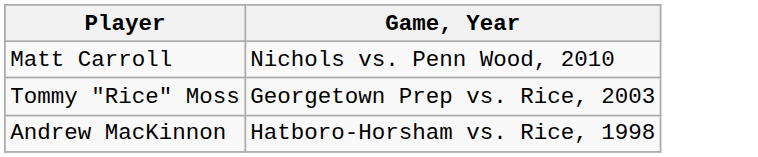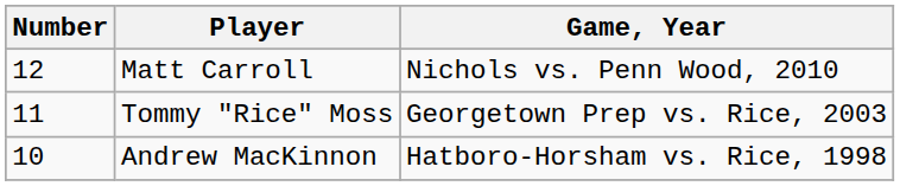+ column: Number | 12 | 11 | 10
